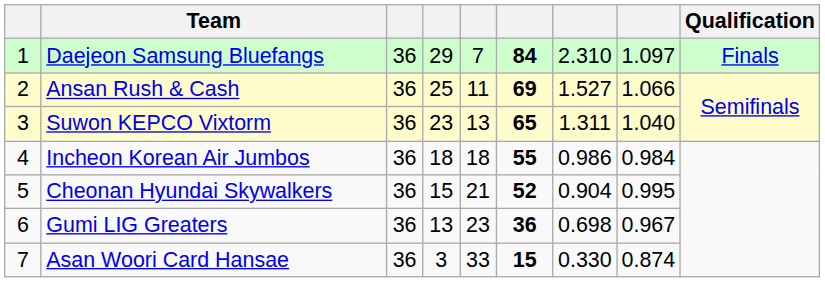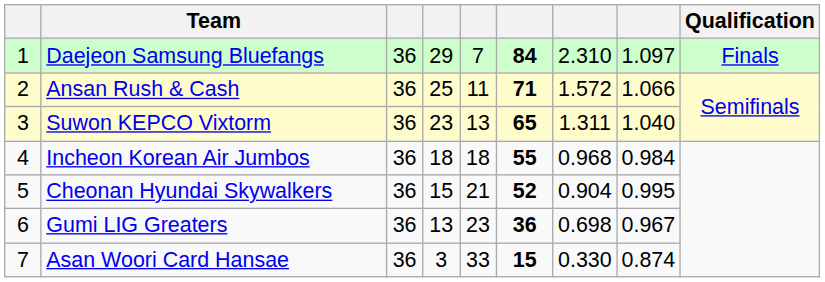Ansan Rush & Cash | column 6: 69 -> 71
Ansan Rush & Cash | column 7: 1.527 -> 1.572
Incheon Korean Air Jumbos | column 7: 0.986 -> 0.968
